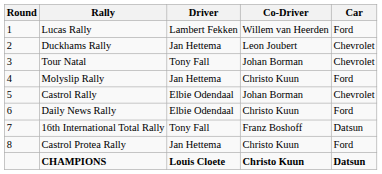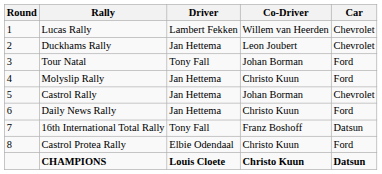Lucas Rally | Car: Ford -> Chevrolet
Tour Natal | Car: Chevrolet -> Ford
Castrol Rally | Driver: Elbie Odendaal -> Jan Hettema
Daily News Rally | Driver: Elbie Odendaal -> Jan Hettema
Castrol Protea Rally | Driver: Jan Hettema -> Elbie Odendaal
